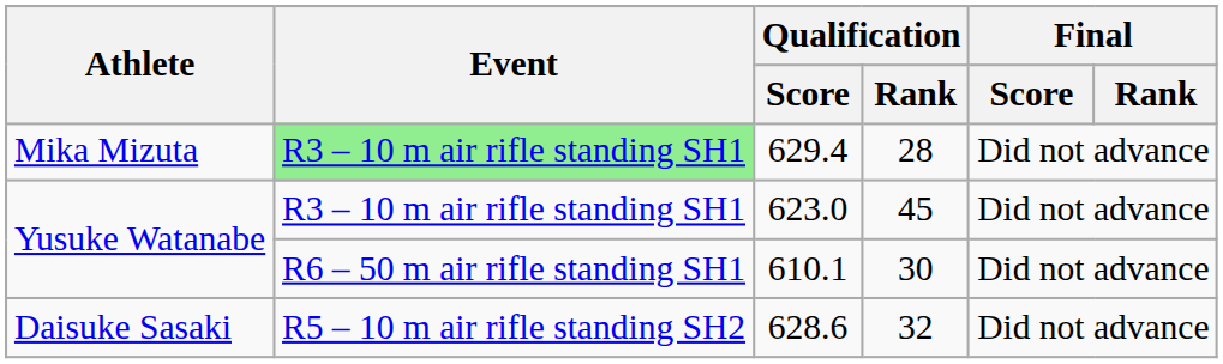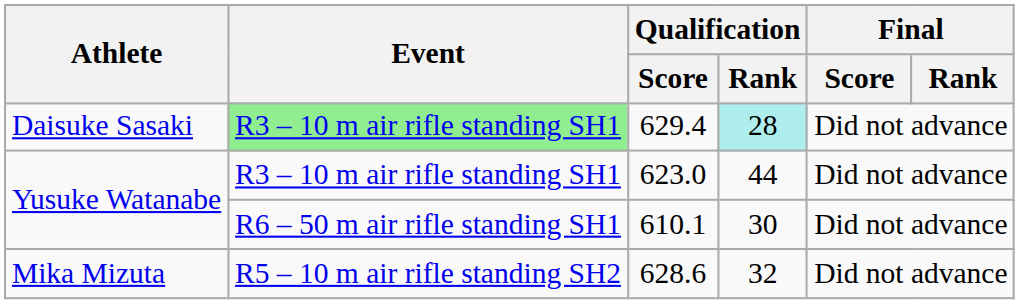629.4 | Athlete: Mika Mizuta -> Daisuke Sasaki
629.4 | Qualification / Rank: no background -> paleturquoise background
623.0 | Qualification / Rank: 45 -> 44
628.6 | Athlete: Daisuke Sasaki -> Mika Mizuta
